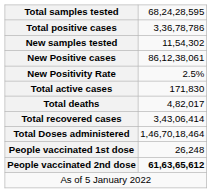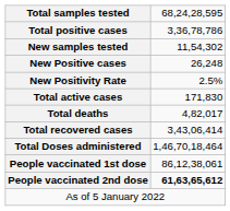New Positive cases | column 2: 86,12,38,061 -> 26,248
People vaccinated 1st dose | column 2: 26,248 -> 86,12,38,061
